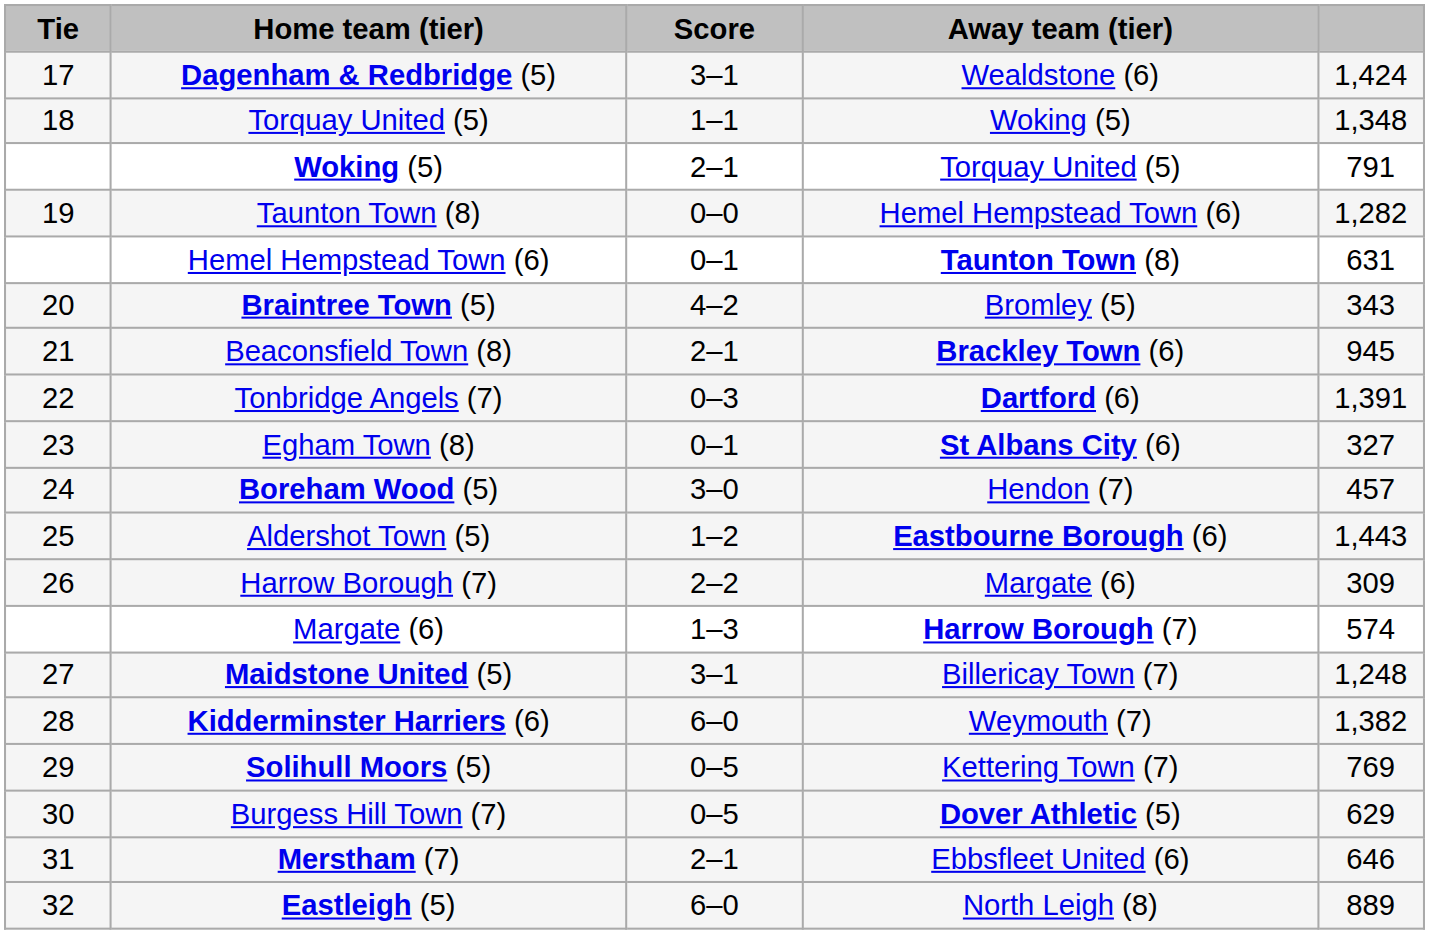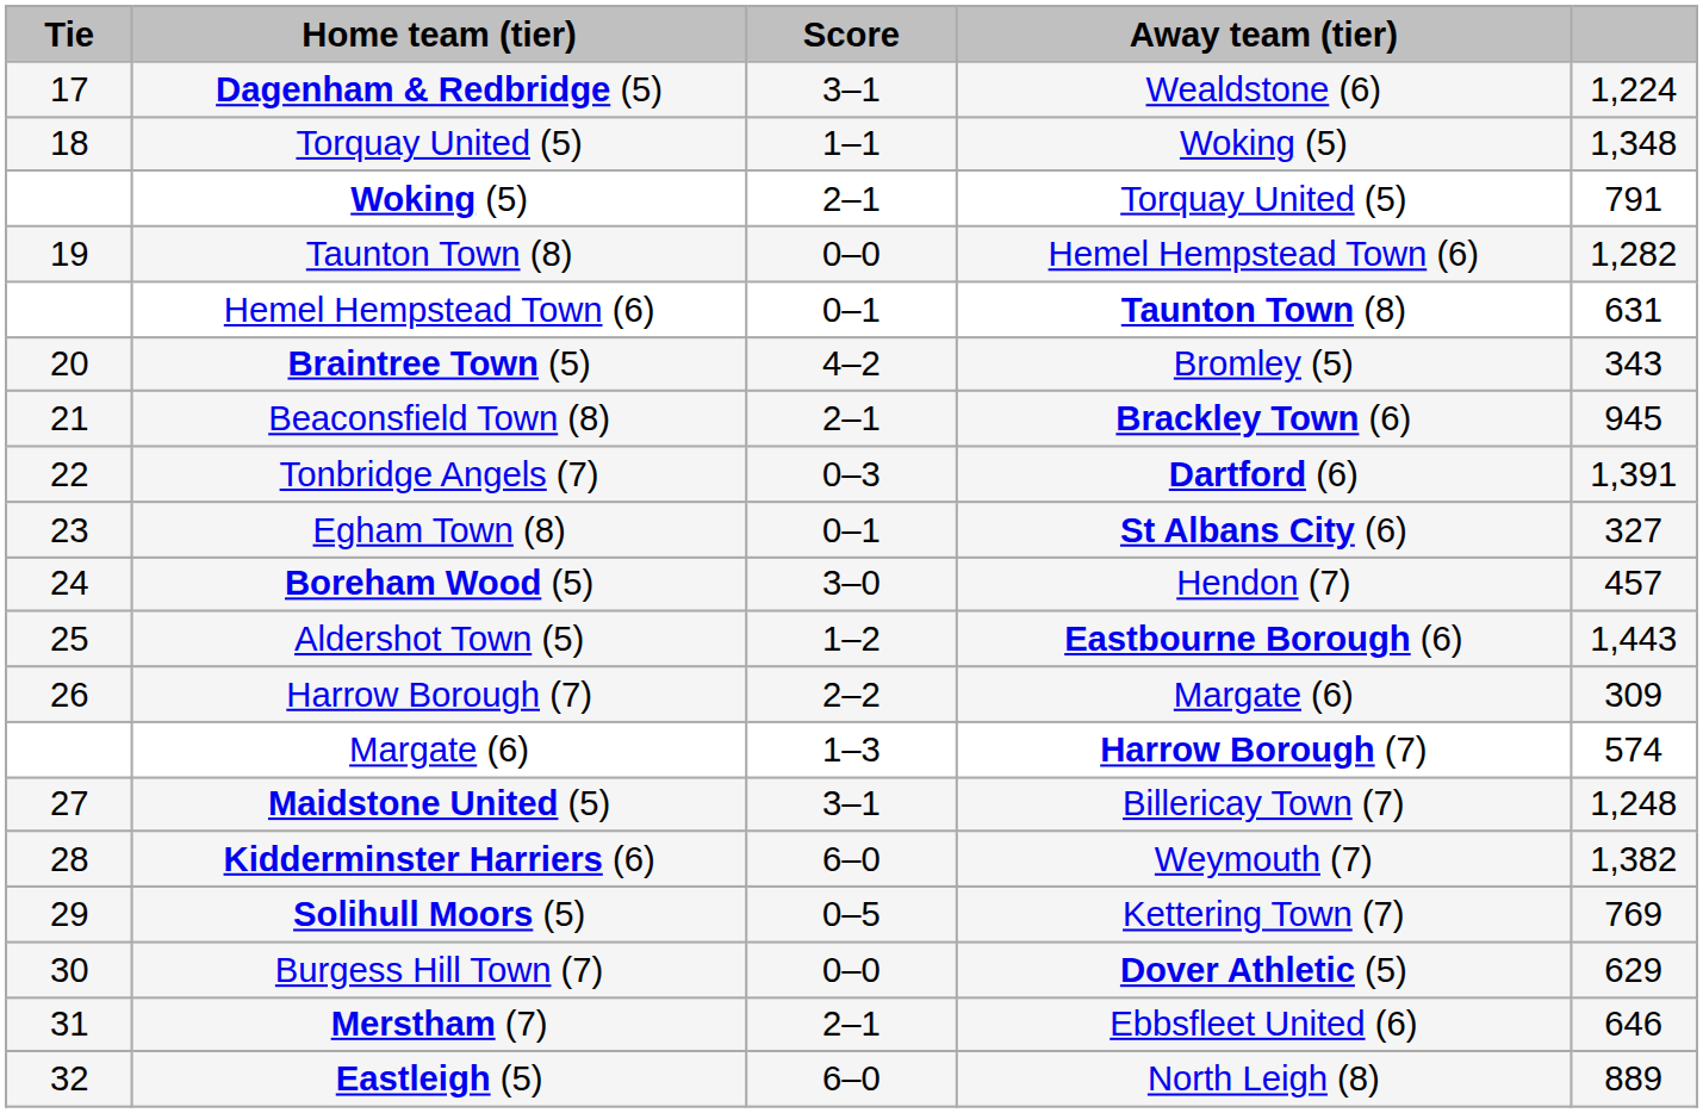Dagenham & Redbridge (5) | column 5: 1,424 -> 1,224
Burgess Hill Town (7) | Score: 0–5 -> 0–0
